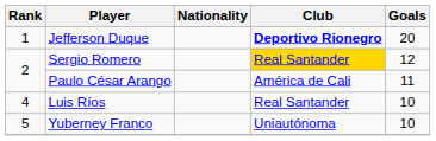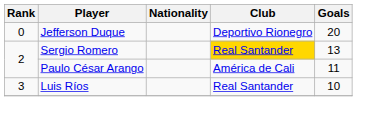Jefferson Duque | Rank: 1 -> 0
Jefferson Duque | Club: bold -> normal
Sergio Romero | Goals: 12 -> 13
Luis Ríos | Rank: 4 -> 3
- row: 5 | Yuberney Franco | Uniautónoma | 10
